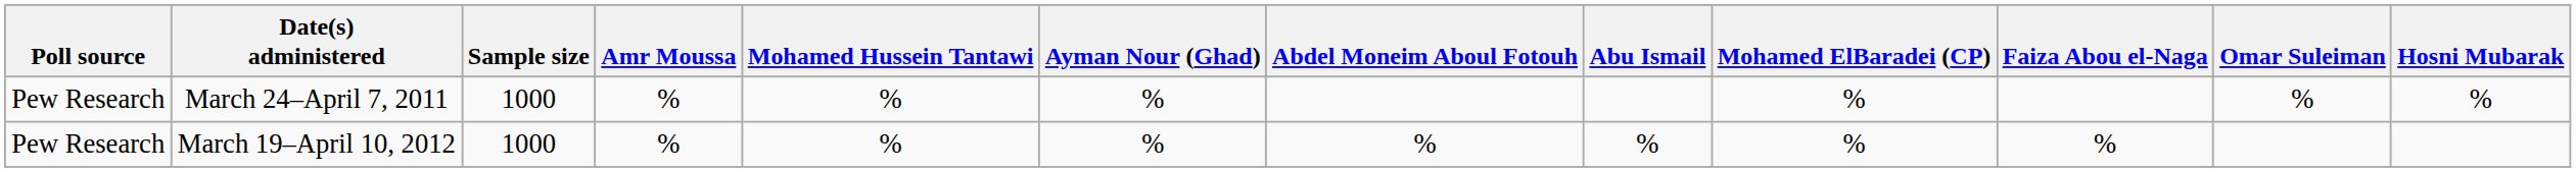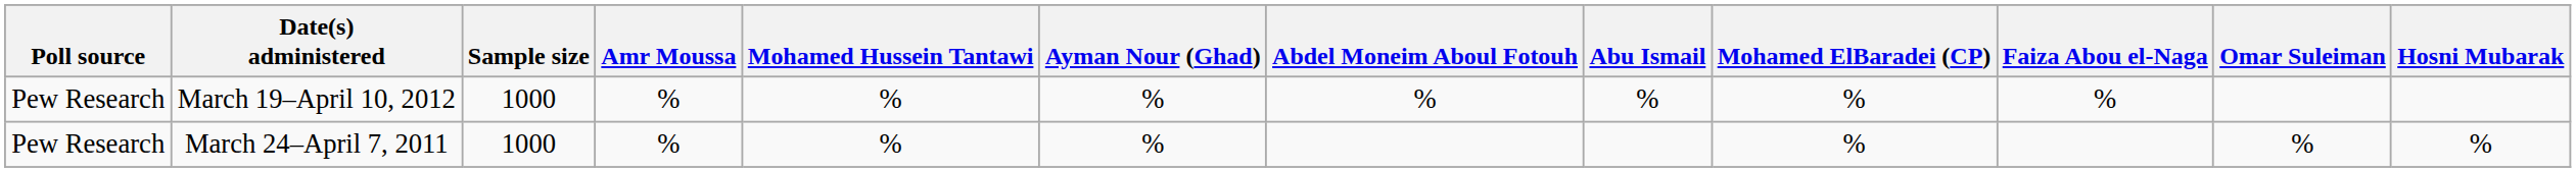rows swapped: March 19–April 10, 2012 <-> March 24–April 7, 2011
